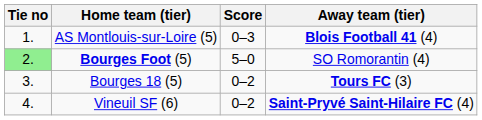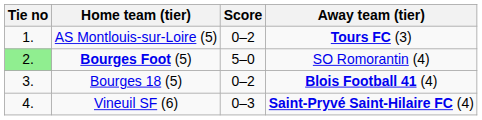AS Montlouis-sur-Loire (5) | Score: 0–3 -> 0–2
AS Montlouis-sur-Loire (5) | Away team (tier): Blois Football 41 (4) -> Tours FC (3)
Bourges 18 (5) | Away team (tier): Tours FC (3) -> Blois Football 41 (4)
Vineuil SF (6) | Score: 0–2 -> 0–3
